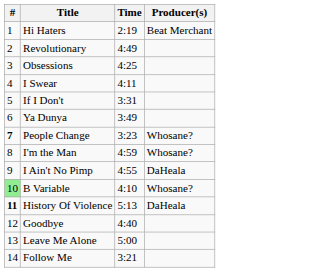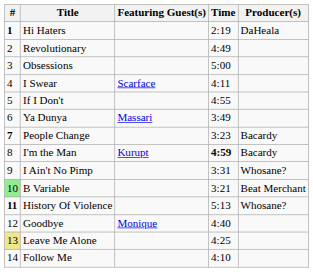+ column: Featuring Guest(s) | Scarface | Massari | Kurupt | Monique
Hi Haters | #: normal -> bold
Hi Haters | Producer(s): Beat Merchant -> DaHeala
Obsessions | Time: 4:25 -> 5:00
If I Don't | Time: 3:31 -> 4:55
People Change | Producer(s): Whosane? -> Bacardy
I'm the Man | Time: normal -> bold
I'm the Man | Producer(s): Whosane? -> Bacardy
I Ain't No Pimp | Time: 4:55 -> 3:31
I Ain't No Pimp | Producer(s): DaHeala -> Whosane?
B Variable | Time: 4:10 -> 3:21
B Variable | Producer(s): Whosane? -> Beat Merchant
History Of Violence | Producer(s): DaHeala -> Whosane?
Leave Me Alone | #: no background -> khaki background
Leave Me Alone | Time: 5:00 -> 4:25
Follow Me | Time: 3:21 -> 4:10
